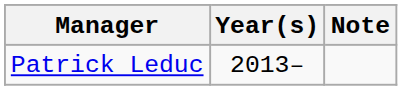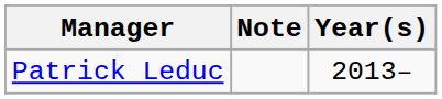columns swapped: Note <-> Year(s)
